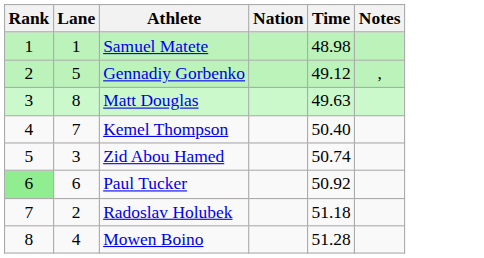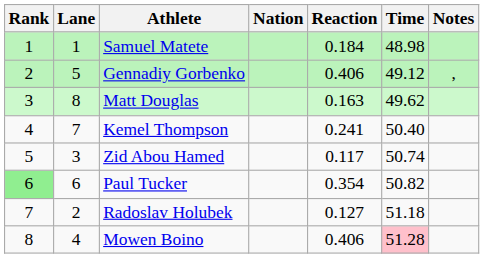+ column: Reaction | 0.184 | 0.406 | 0.163 | 0.241 | 0.117 | 0.354 | 0.127 | 0.406
Matt Douglas | Time: 49.63 -> 49.62
Paul Tucker | Time: 50.92 -> 50.82
Mowen Boino | Time: no background -> pink background
